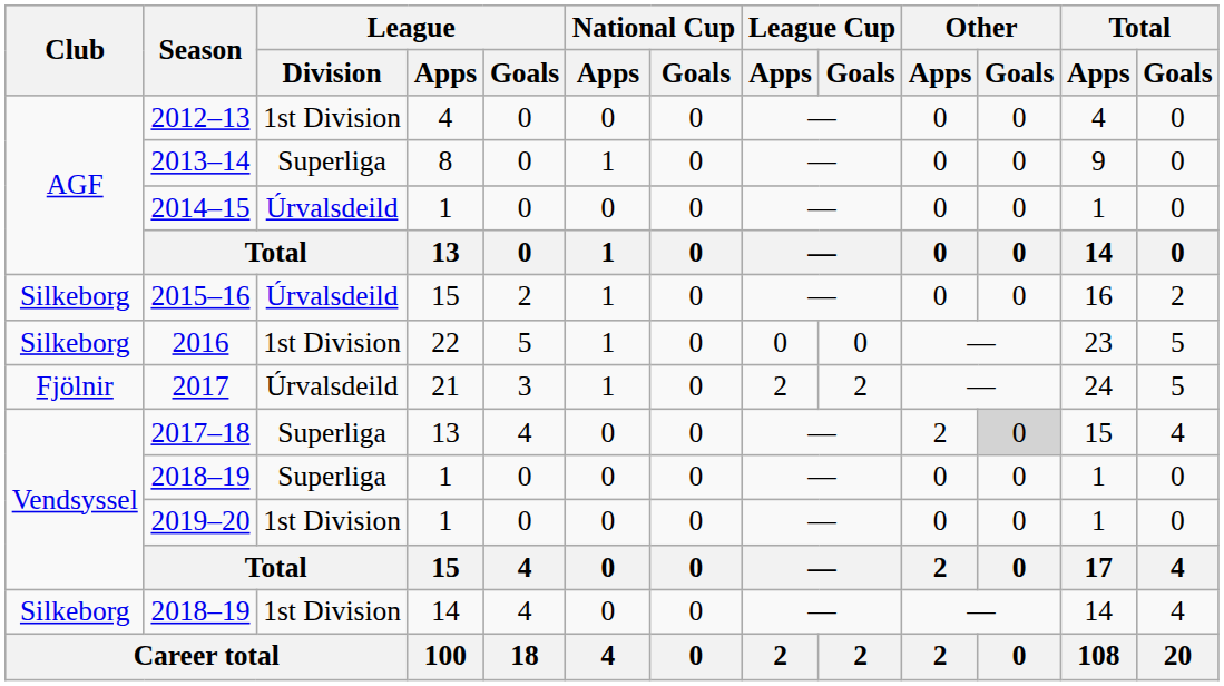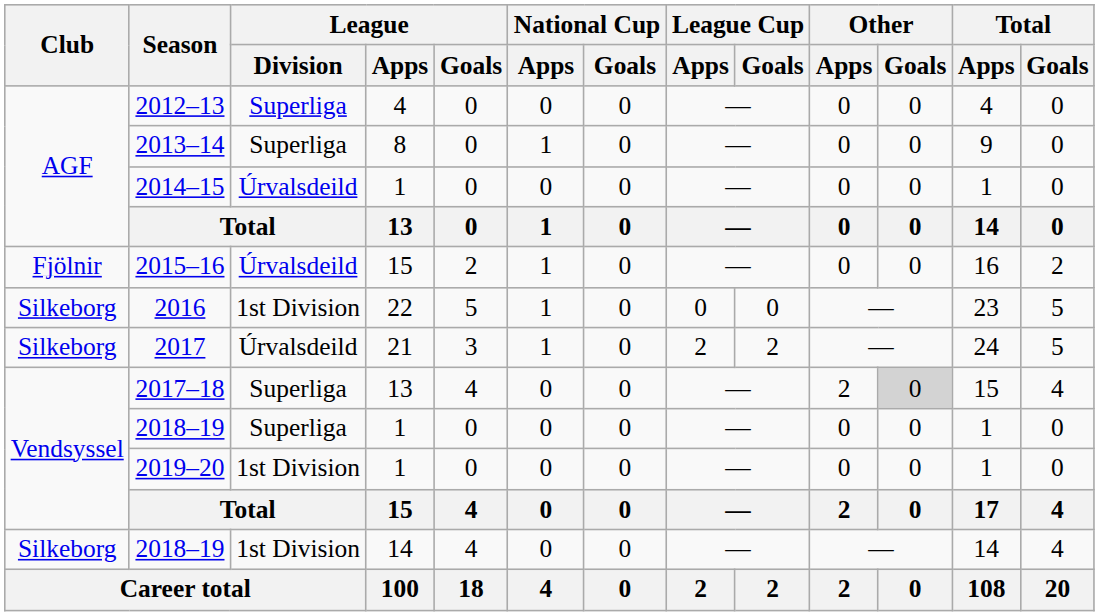2012–13 | League / Division: 1st Division -> Superliga
2015–16 | Club: Silkeborg -> Fjölnir
2017 | Club: Fjölnir -> Silkeborg
